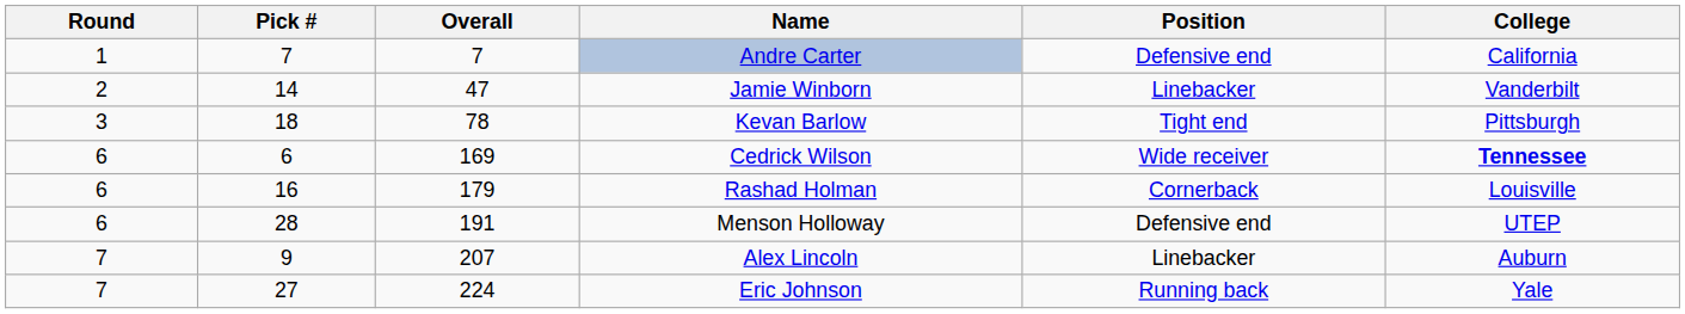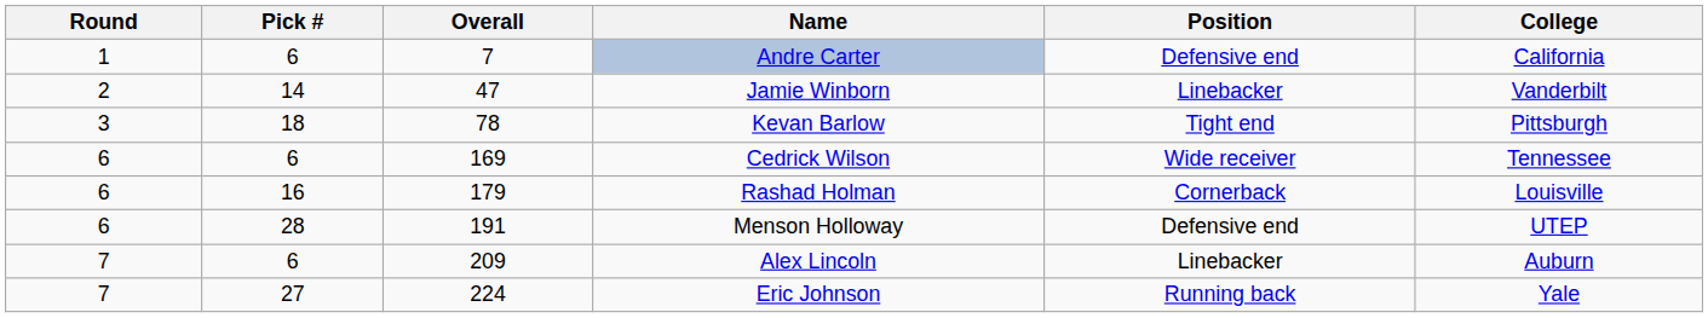Andre Carter | Pick #: 7 -> 6
Cedrick Wilson | College: bold -> normal
Alex Lincoln | Pick #: 9 -> 6
Alex Lincoln | Overall: 207 -> 209
